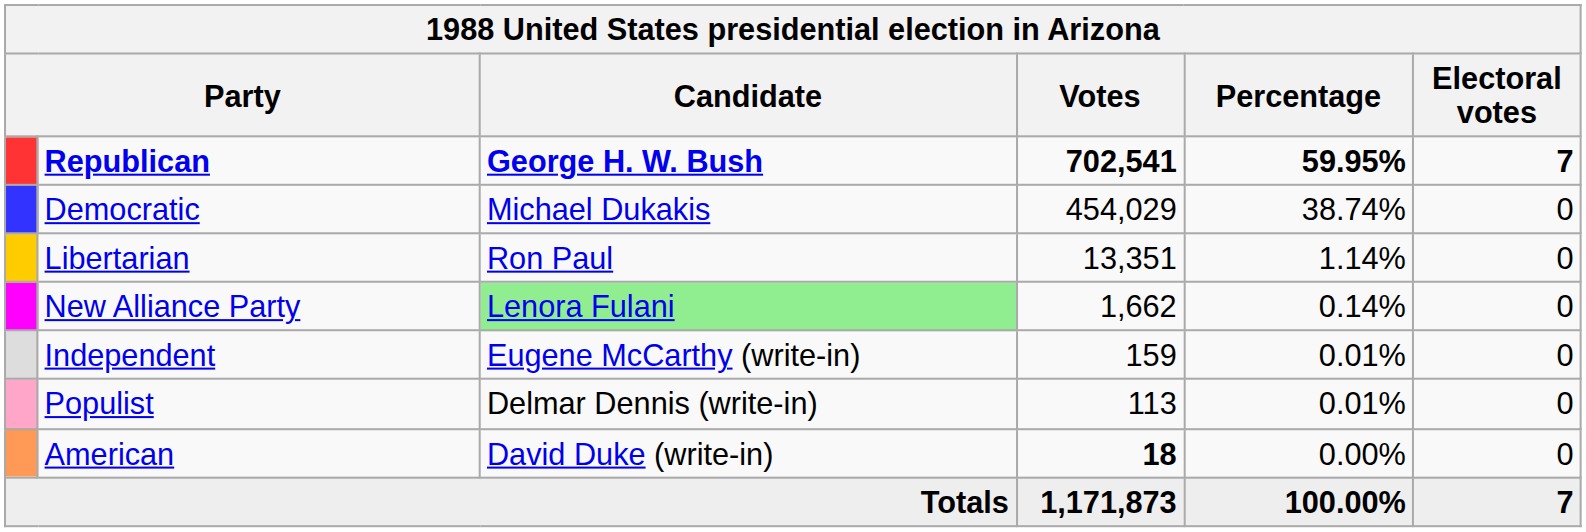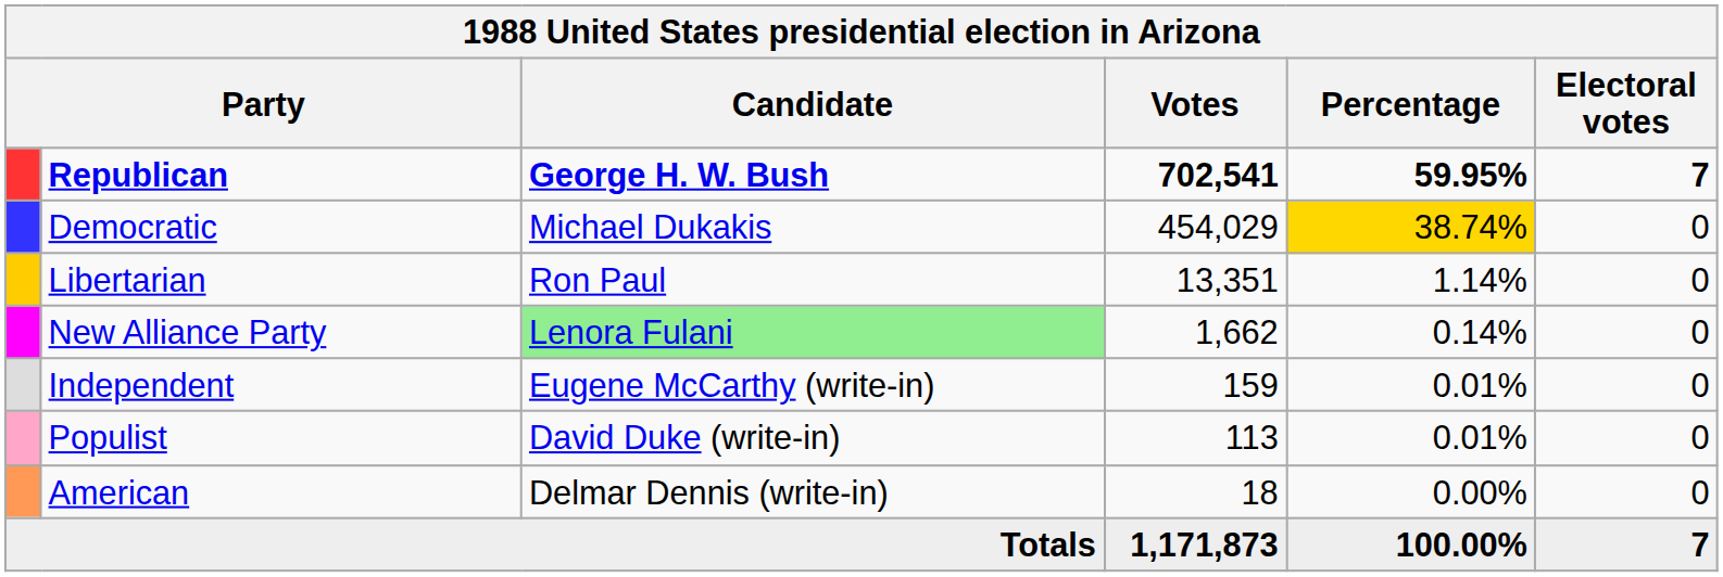Democratic | Percentage: no background -> gold background
Populist | Candidate: Delmar Dennis (write-in) -> David Duke (write-in)
American | Candidate: David Duke (write-in) -> Delmar Dennis (write-in)
American | Votes: bold -> normal
